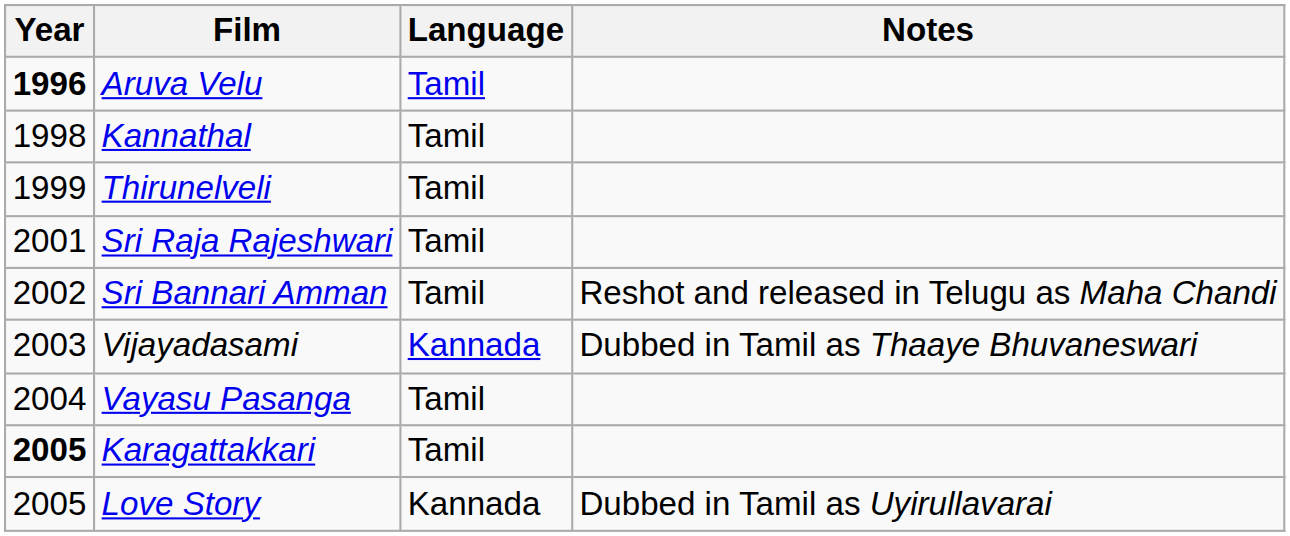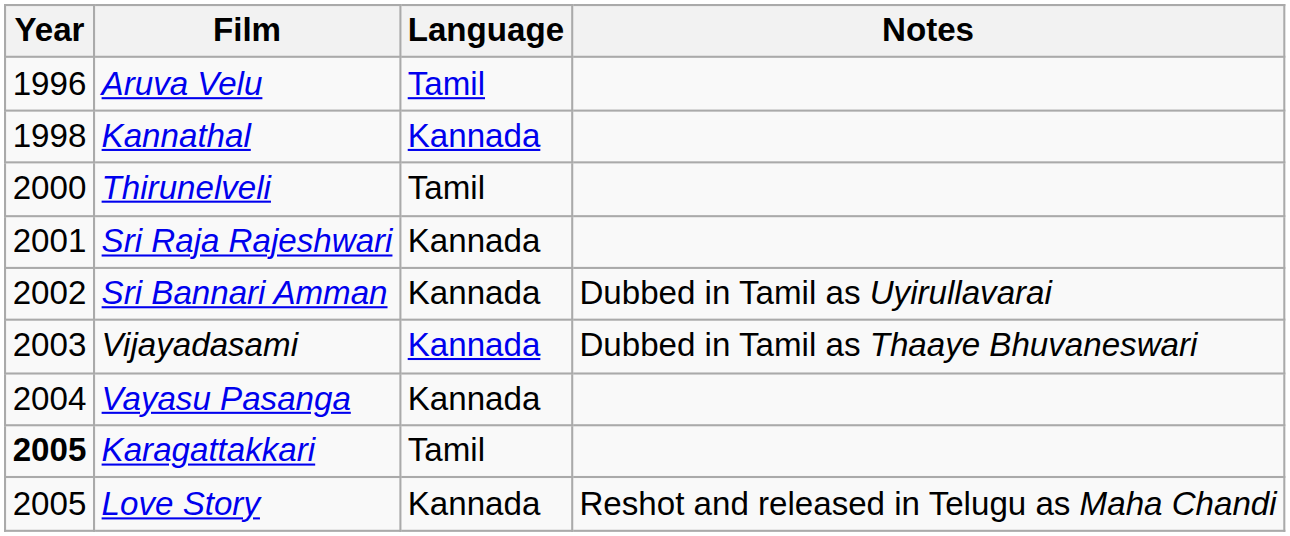Aruva Velu | Year: bold -> normal
Kannathal | Language: Tamil -> Kannada
Thirunelveli | Year: 1999 -> 2000
Sri Raja Rajeshwari | Language: Tamil -> Kannada
Sri Bannari Amman | Language: Tamil -> Kannada
Sri Bannari Amman | Notes: Reshot and released in Telugu as Maha Chandi -> Dubbed in Tamil as Uyirullavarai
Vayasu Pasanga | Language: Tamil -> Kannada
Love Story | Notes: Dubbed in Tamil as Uyirullavarai -> Reshot and released in Telugu as Maha Chandi
